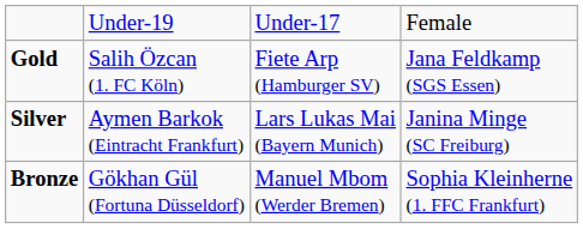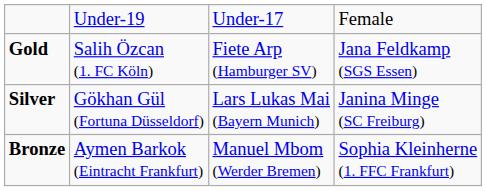Silver | column 2: Aymen Barkok (Eintracht Frankfurt) -> Gökhan Gül (Fortuna Düsseldorf)
Bronze | column 2: Gökhan Gül (Fortuna Düsseldorf) -> Aymen Barkok (Eintracht Frankfurt)
